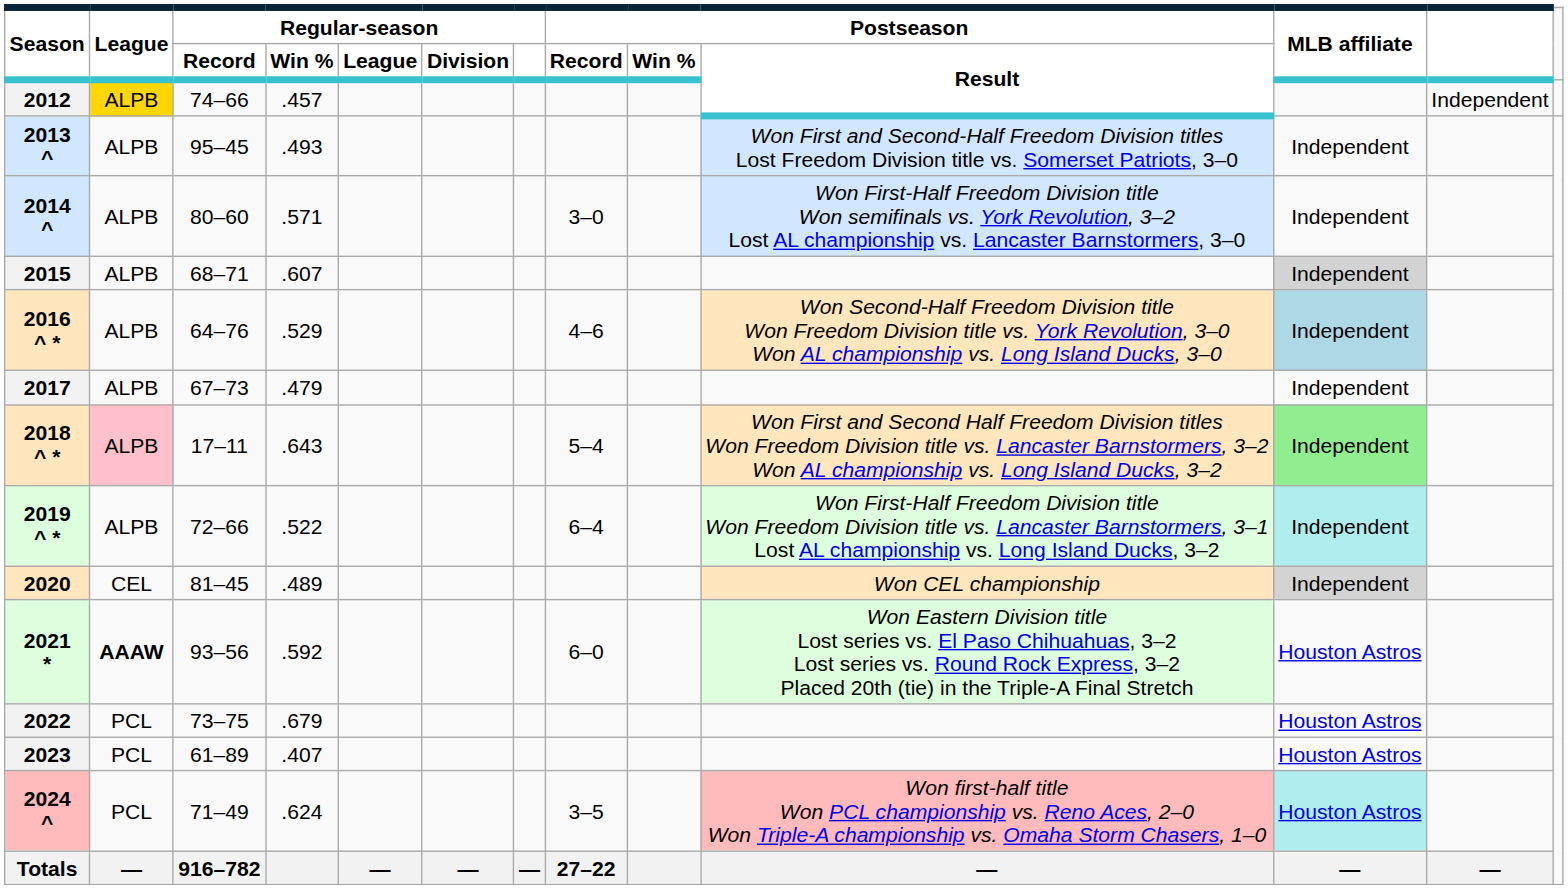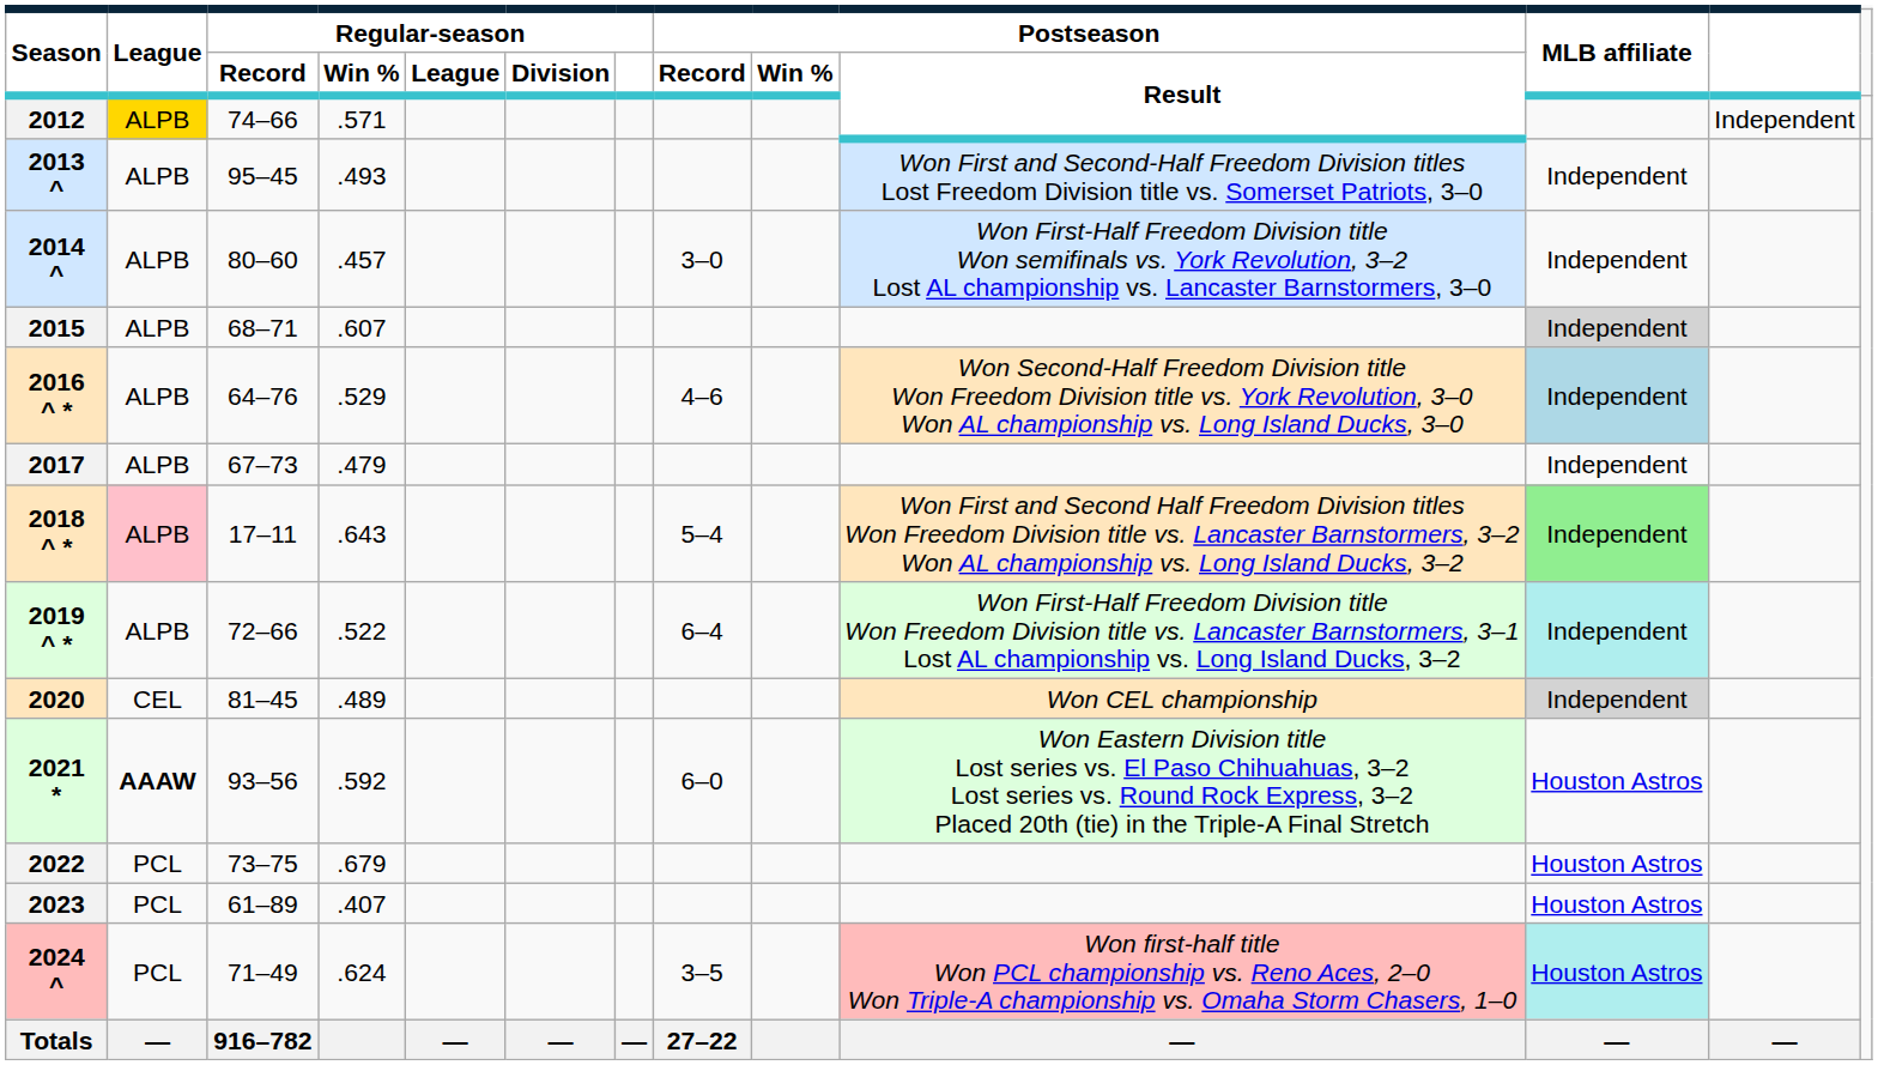2012 | Regular-season / Win %: .457 -> .571
2014 ^ | Regular-season / Win %: .571 -> .457
